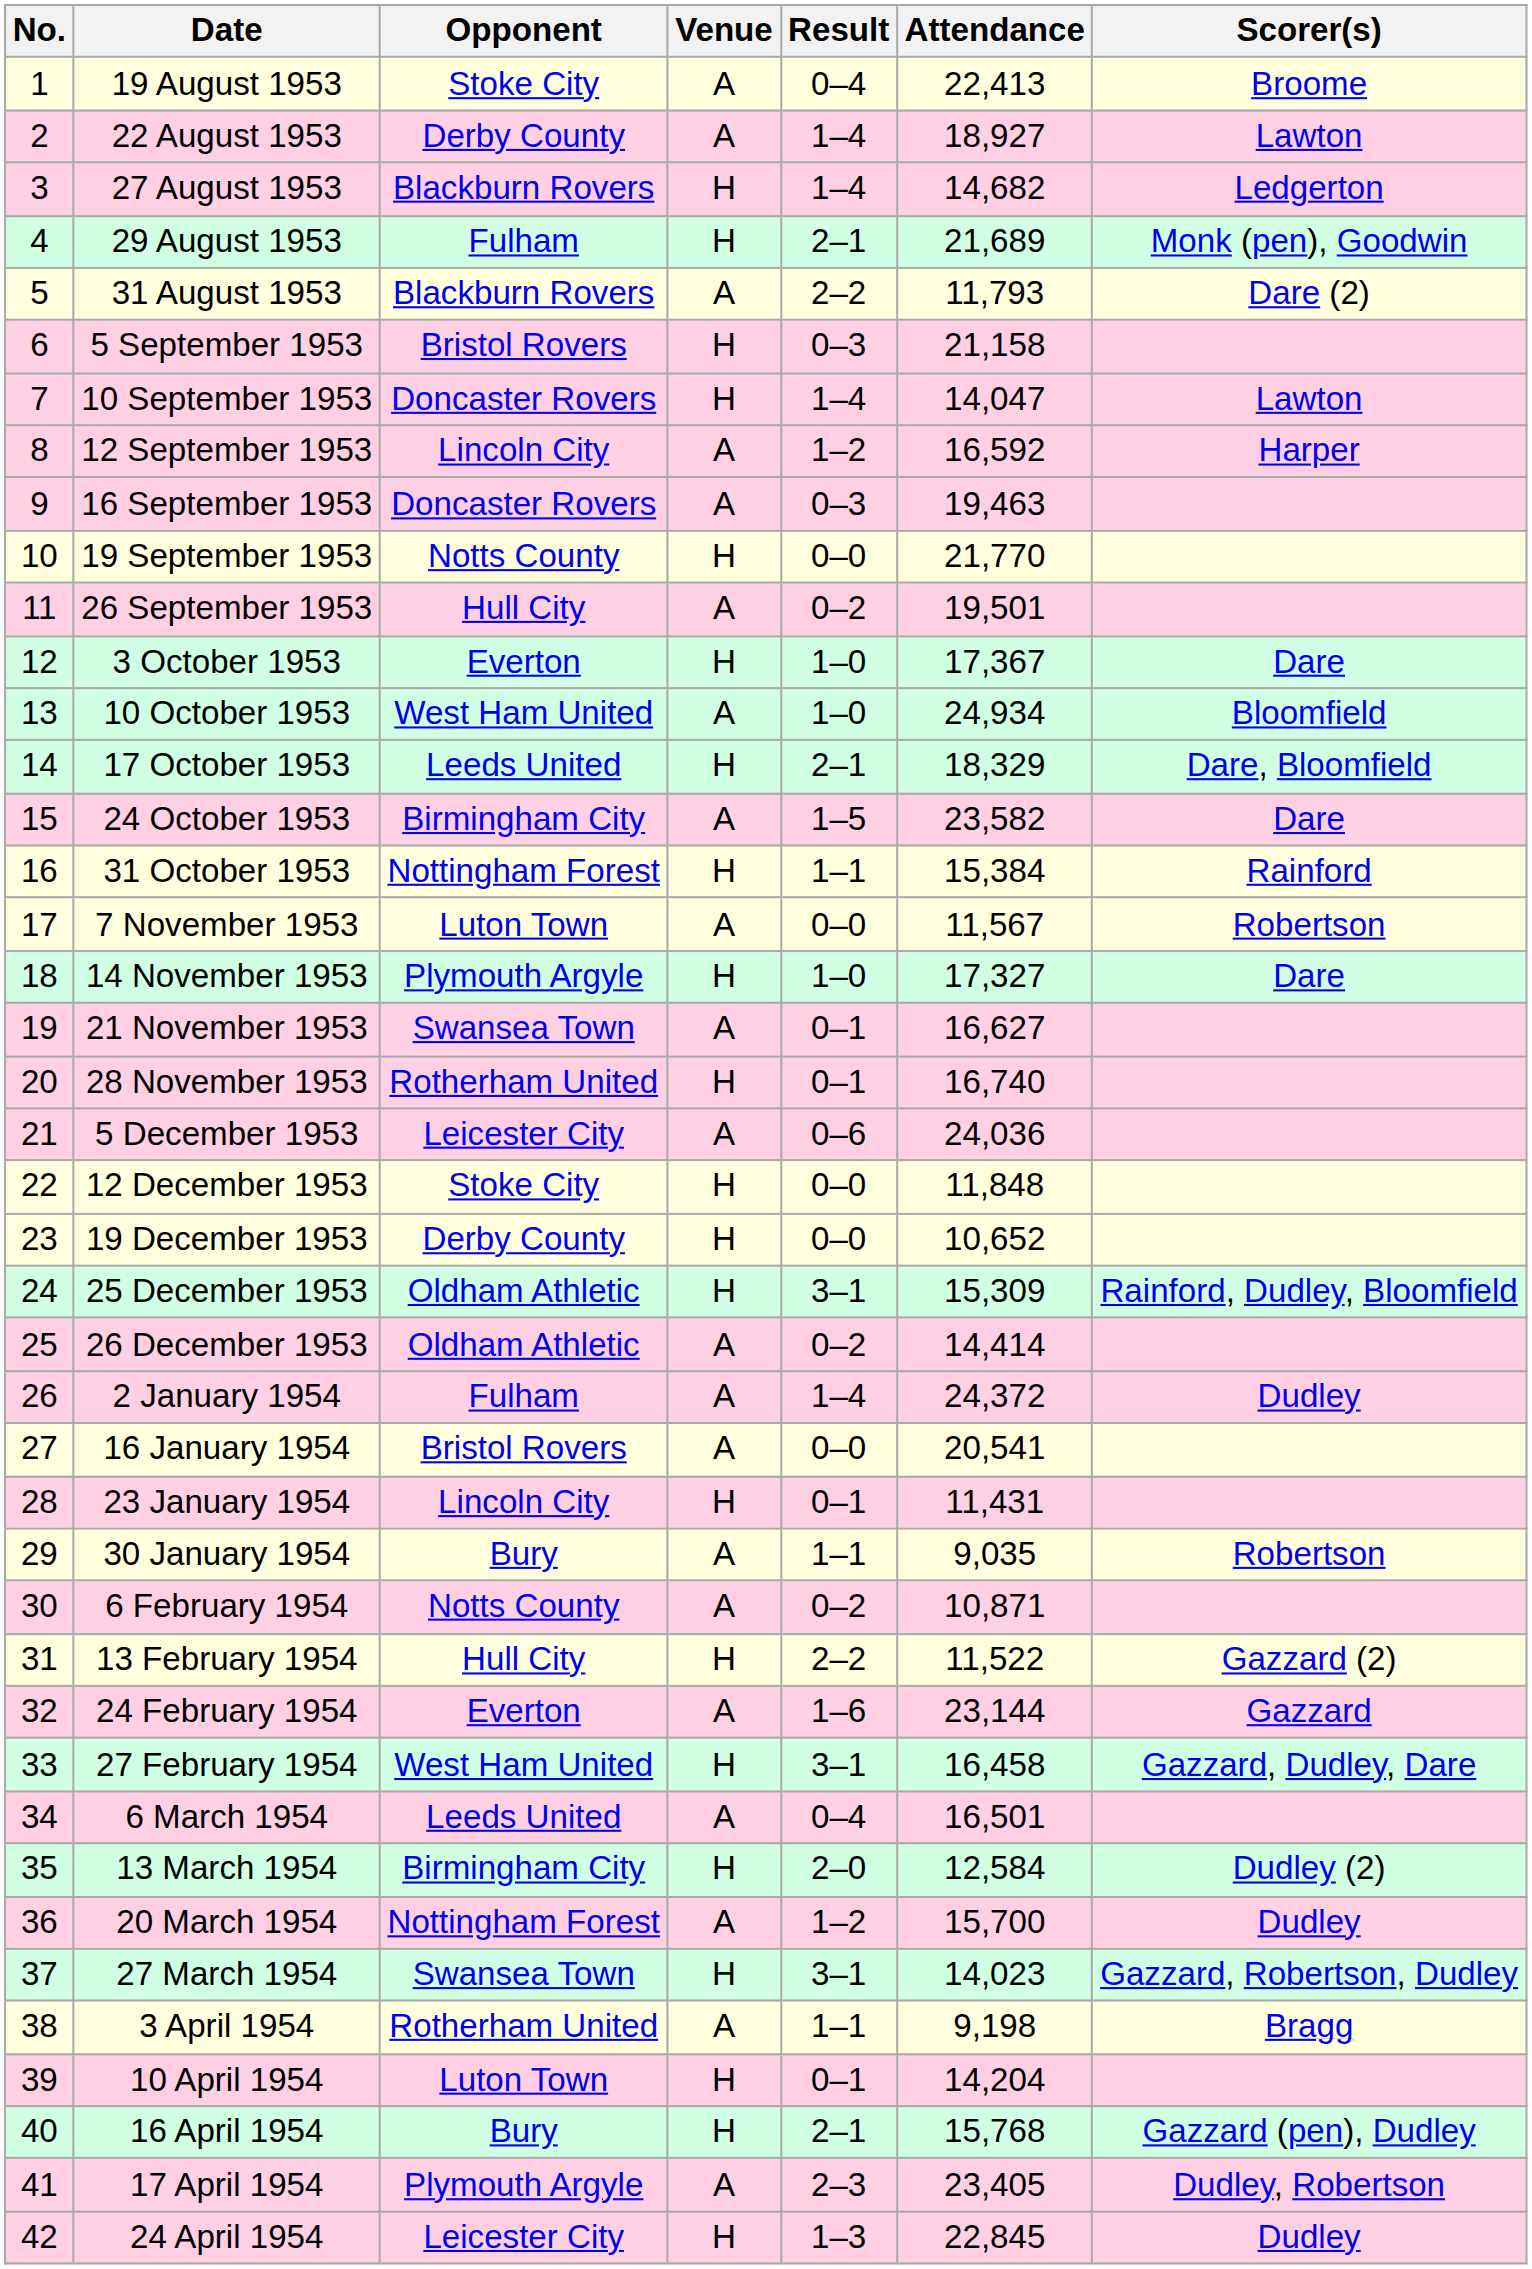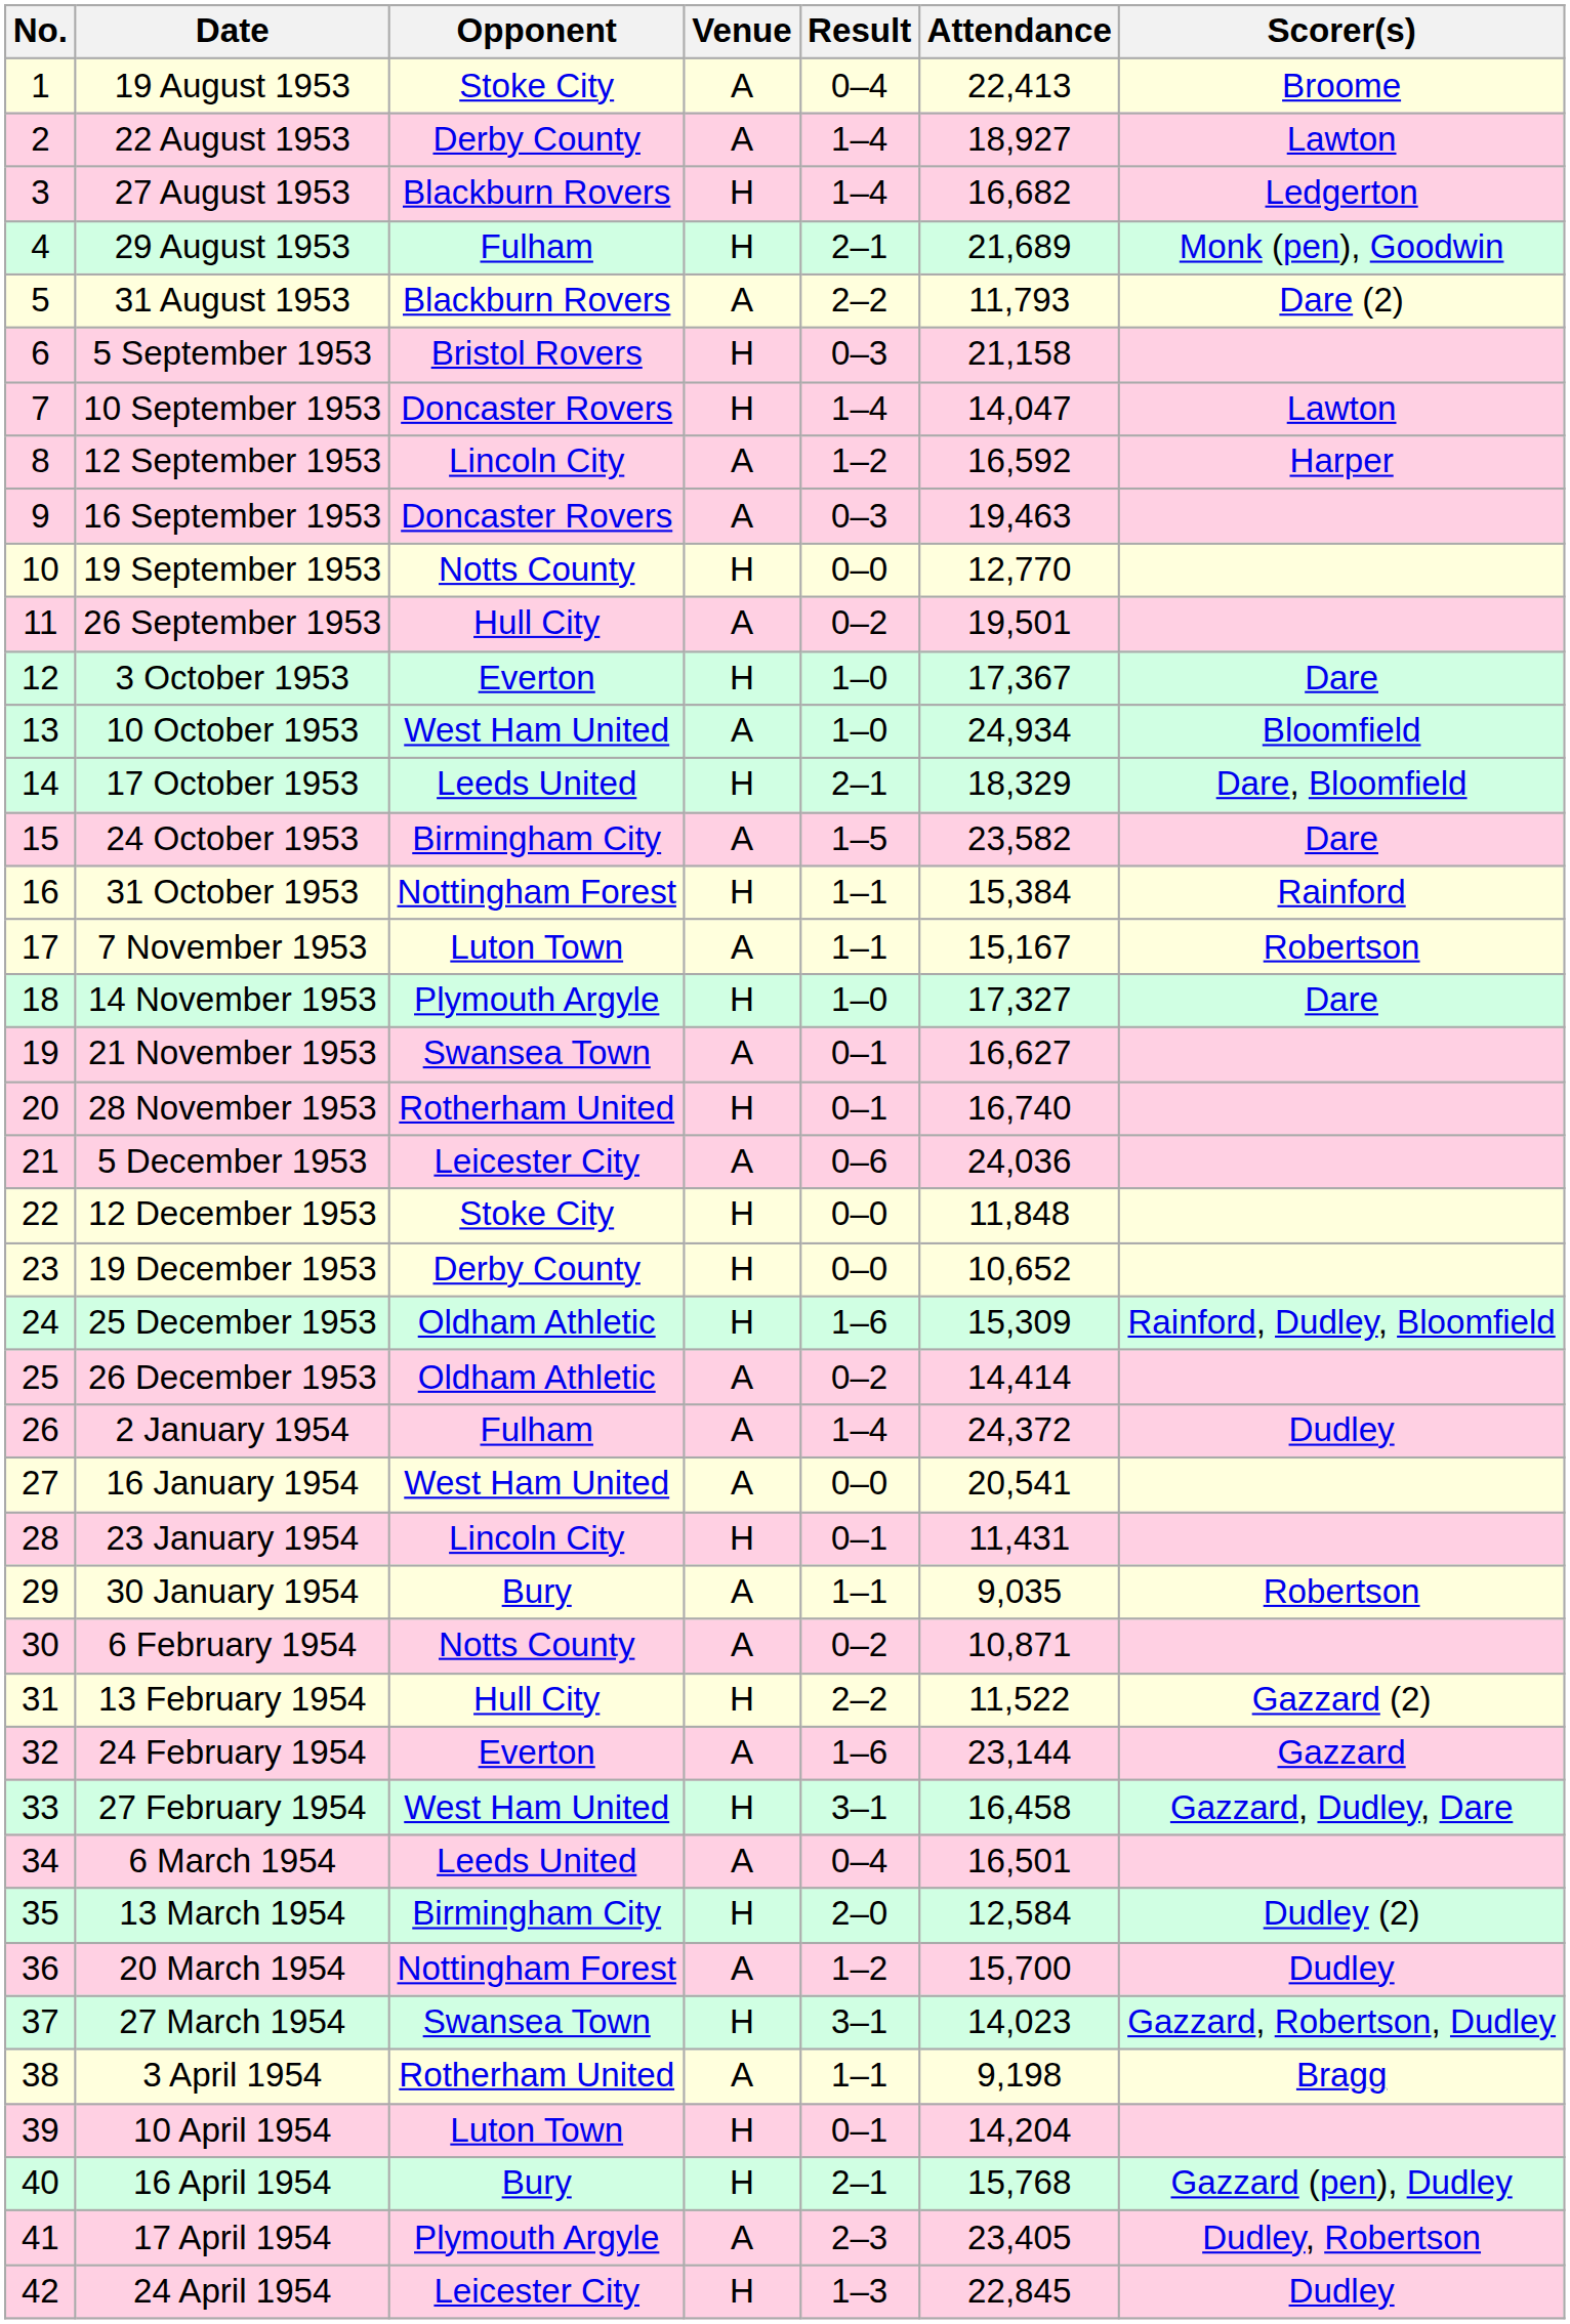27 August 1953 | Attendance: 14,682 -> 16,682
19 September 1953 | Attendance: 21,770 -> 12,770
7 November 1953 | Result: 0–0 -> 1–1
7 November 1953 | Attendance: 11,567 -> 15,167
25 December 1953 | Result: 3–1 -> 1–6
16 January 1954 | Opponent: Bristol Rovers -> West Ham United
